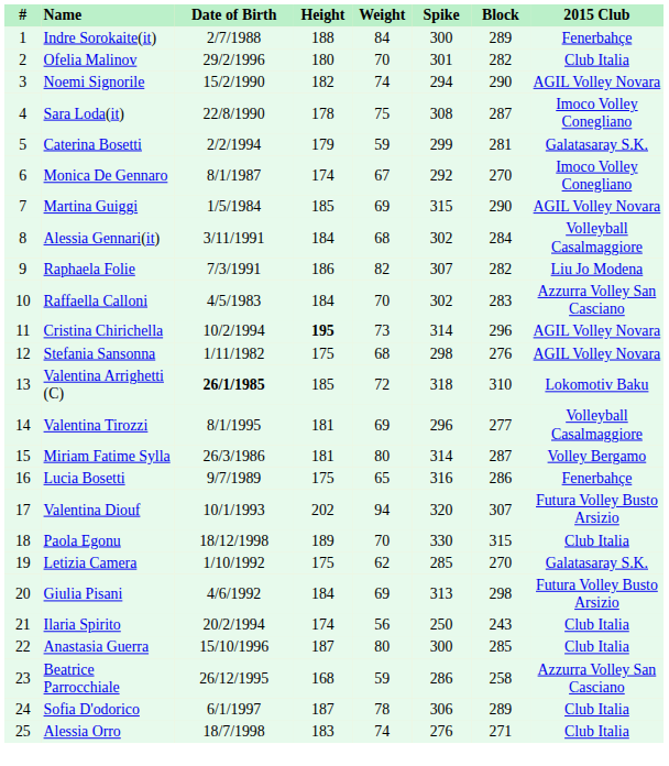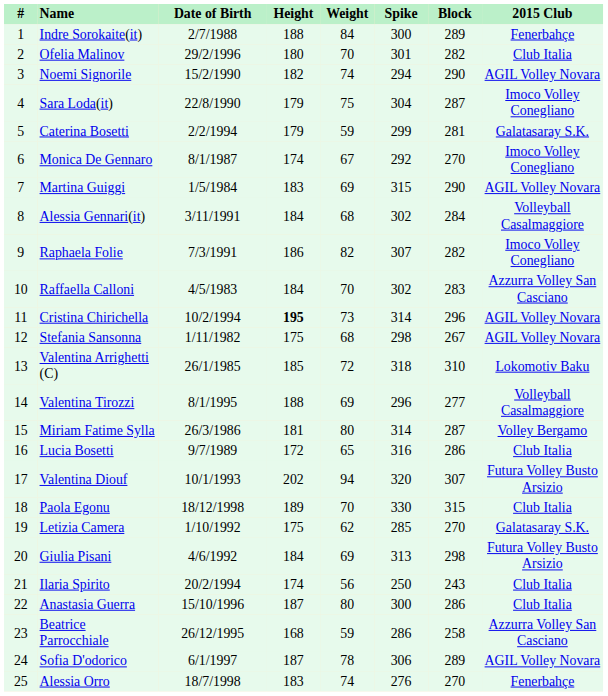Sara Loda(it) | Height: 178 -> 179
Sara Loda(it) | Spike: 308 -> 304
Martina Guiggi | Height: 185 -> 183
Raphaela Folie | 2015 Club: Liu Jo Modena -> Imoco Volley Conegliano
Stefania Sansonna | Block: 276 -> 267
Valentina Arrighetti (C) | Date of Birth: bold -> normal
Valentina Tirozzi | Height: 181 -> 188
Lucia Bosetti | Height: 175 -> 172
Lucia Bosetti | 2015 Club: Fenerbahçe -> Club Italia
Anastasia Guerra | Block: 285 -> 286
Sofia D'odorico | 2015 Club: Club Italia -> AGIL Volley Novara
Alessia Orro | Block: 271 -> 270
Alessia Orro | 2015 Club: Club Italia -> Fenerbahçe
